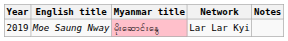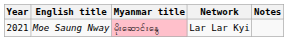Moe Saung Nway | Year: 2019 -> 2021
